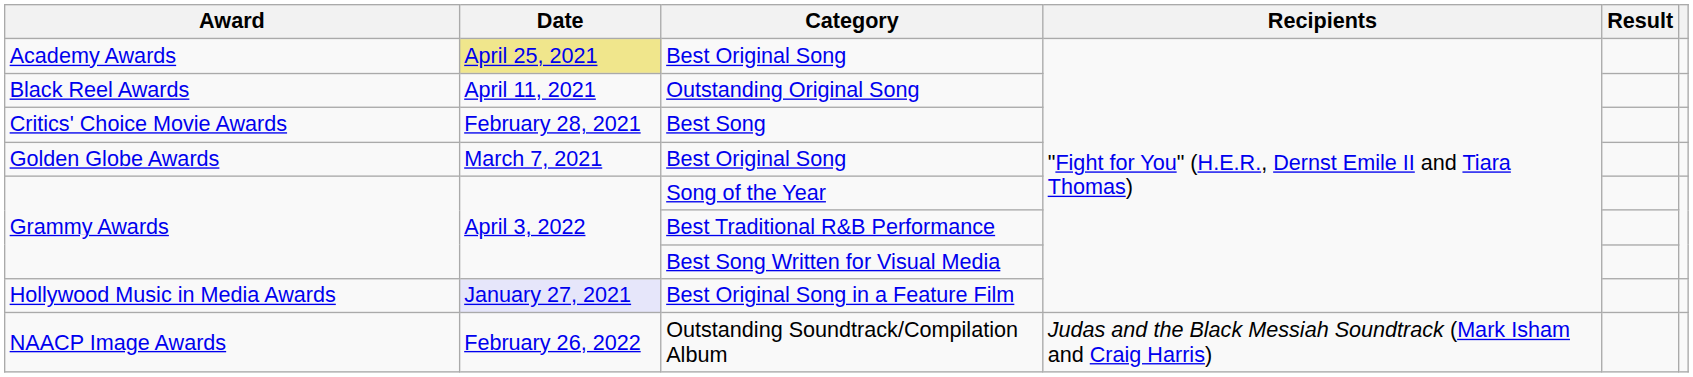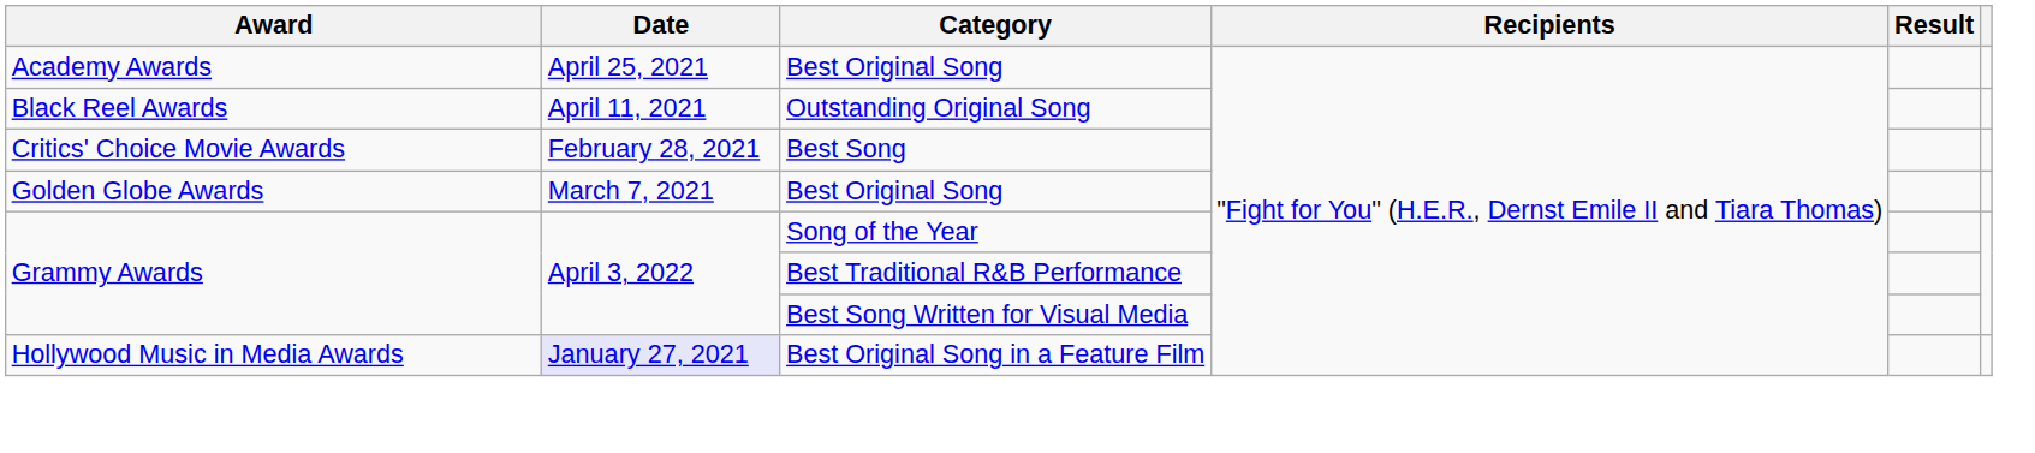Academy Awards / Best Original Song | Date: khaki background -> no background
- row: NAACP Image Awards | February 26, 2022 | Outstanding Soundtrack/Compilation Album | Judas and the Black Messiah Soundtrack (Mark Isham and Craig Harris)
